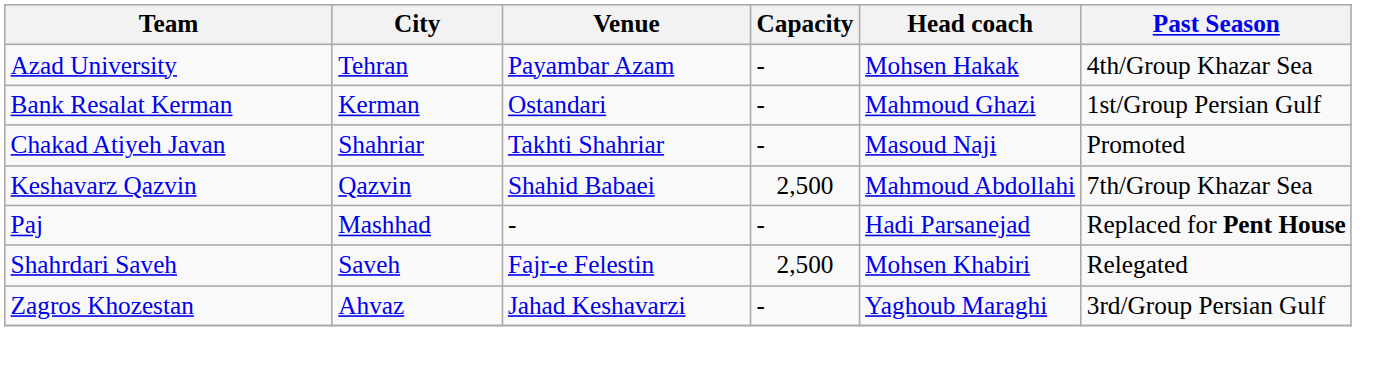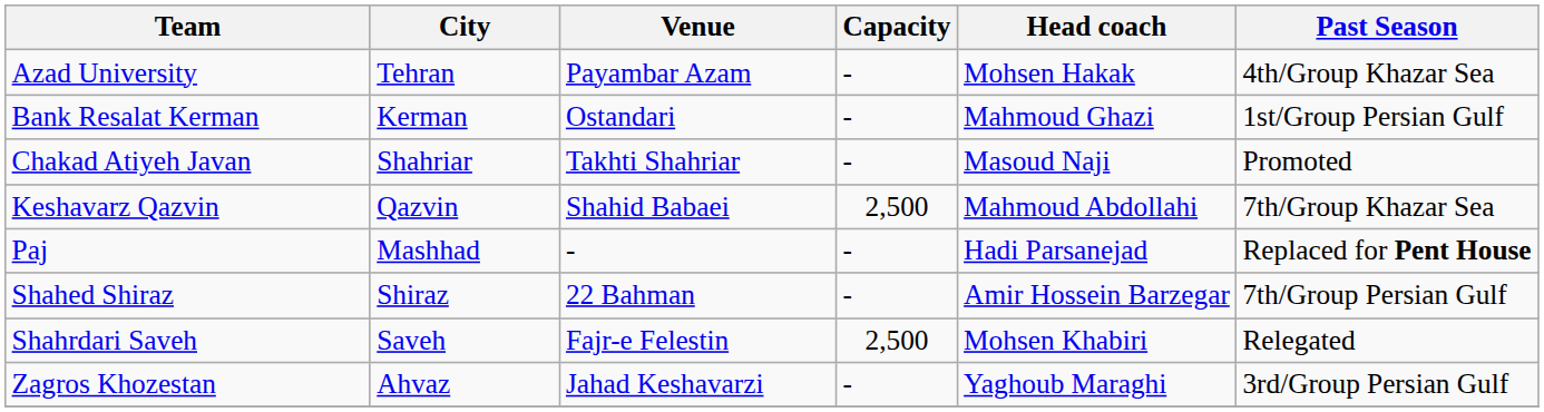+ row: Shahed Shiraz | Shiraz | 22 Bahman | - | Amir Hossein Barzegar | 7th/Group Persian Gulf
